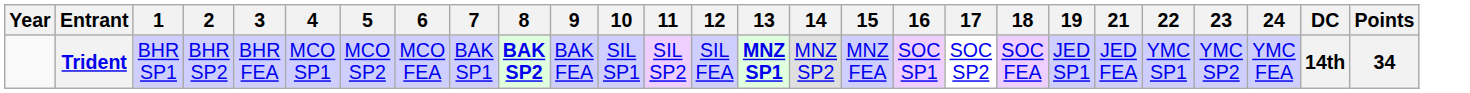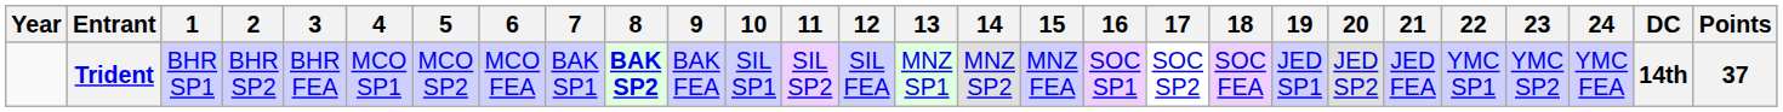+ column: 20 | JED SP2
Trident | 13: bold -> normal
Trident | Points: 34 -> 37
